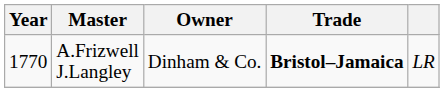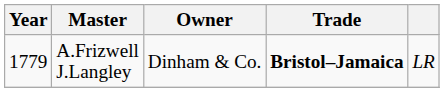A.Frizwell J.Langley | Year: 1770 -> 1779
